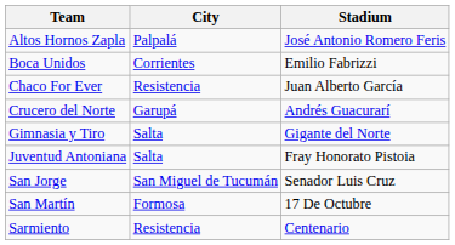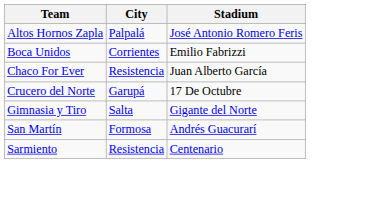Crucero del Norte | Stadium: Andrés Guacurarí -> 17 De Octubre
- row: Juventud Antoniana | Salta | Fray Honorato Pistoia
- row: San Jorge | San Miguel de Tucumán | Senador Luis Cruz
San Martín | Stadium: 17 De Octubre -> Andrés Guacurarí
